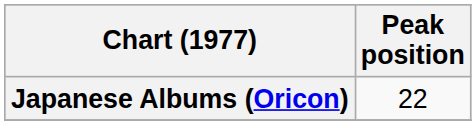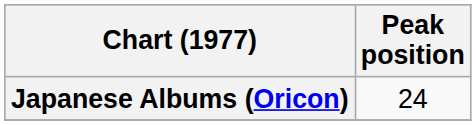Japanese Albums (Oricon) | Peak position: 22 -> 24
